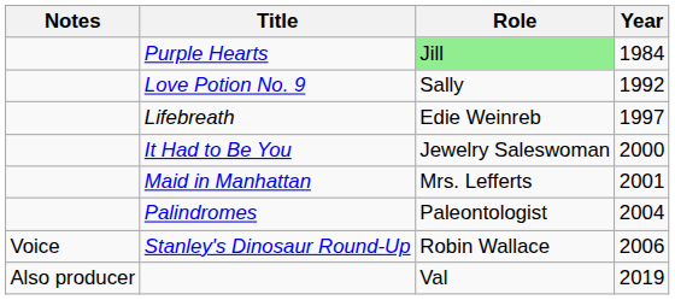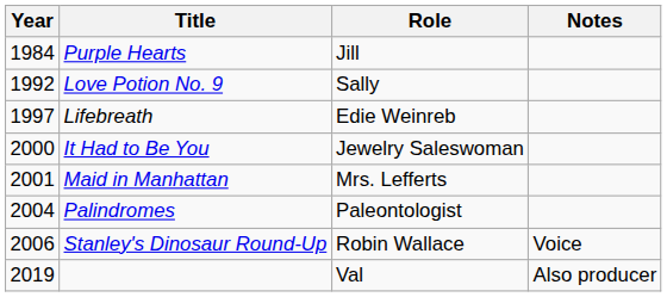columns swapped: Year <-> Notes
Purple Hearts | Role: lightgreen background -> no background
